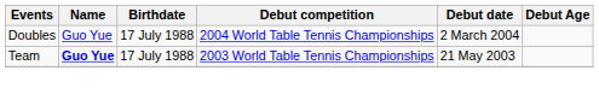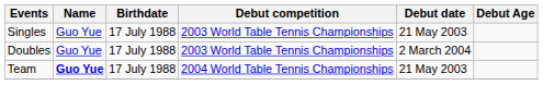+ row: Singles | Guo Yue | 17 July 1988 | 2003 World Table Tennis Championships | 21 May 2003
Doubles | Debut competition: 2004 World Table Tennis Championships -> 2003 World Table Tennis Championships
Team | Debut competition: 2003 World Table Tennis Championships -> 2004 World Table Tennis Championships
